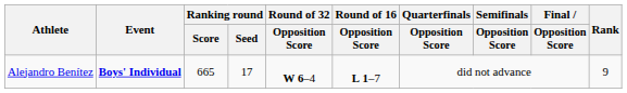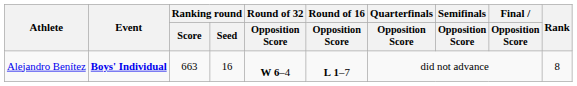Alejandro Benítez | Ranking round / Score: 665 -> 663
Alejandro Benítez | Ranking round / Seed: 17 -> 16
Alejandro Benítez | Rank: 9 -> 8
